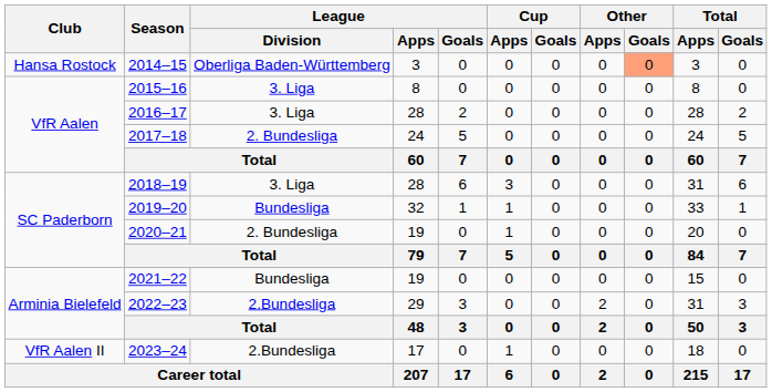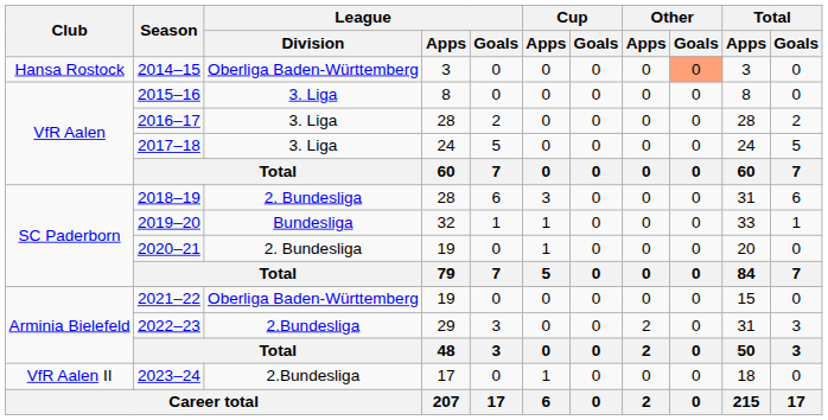2017–18 | League / Division: 2. Bundesliga -> 3. Liga
2018–19 | League / Division: 3. Liga -> 2. Bundesliga
2021–22 | League / Division: Bundesliga -> Oberliga Baden-Württemberg
